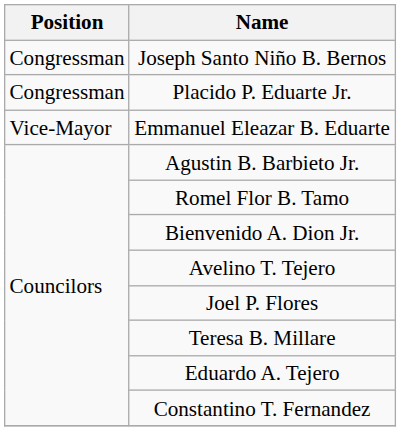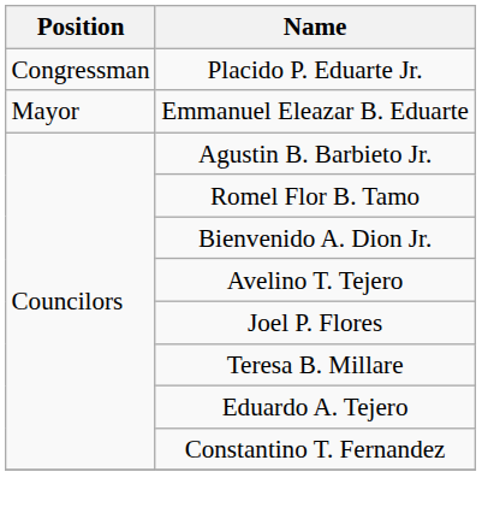- row: Congressman | Joseph Santo Niño B. Bernos
Emmanuel Eleazar B. Eduarte | Position: Vice-Mayor -> Mayor
